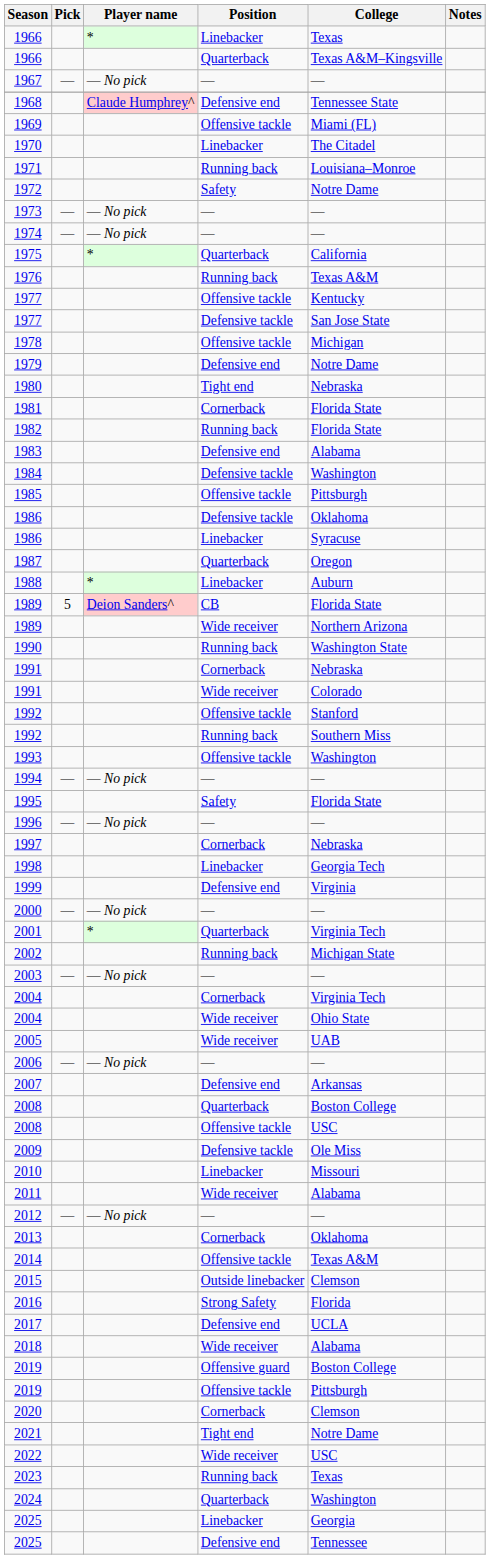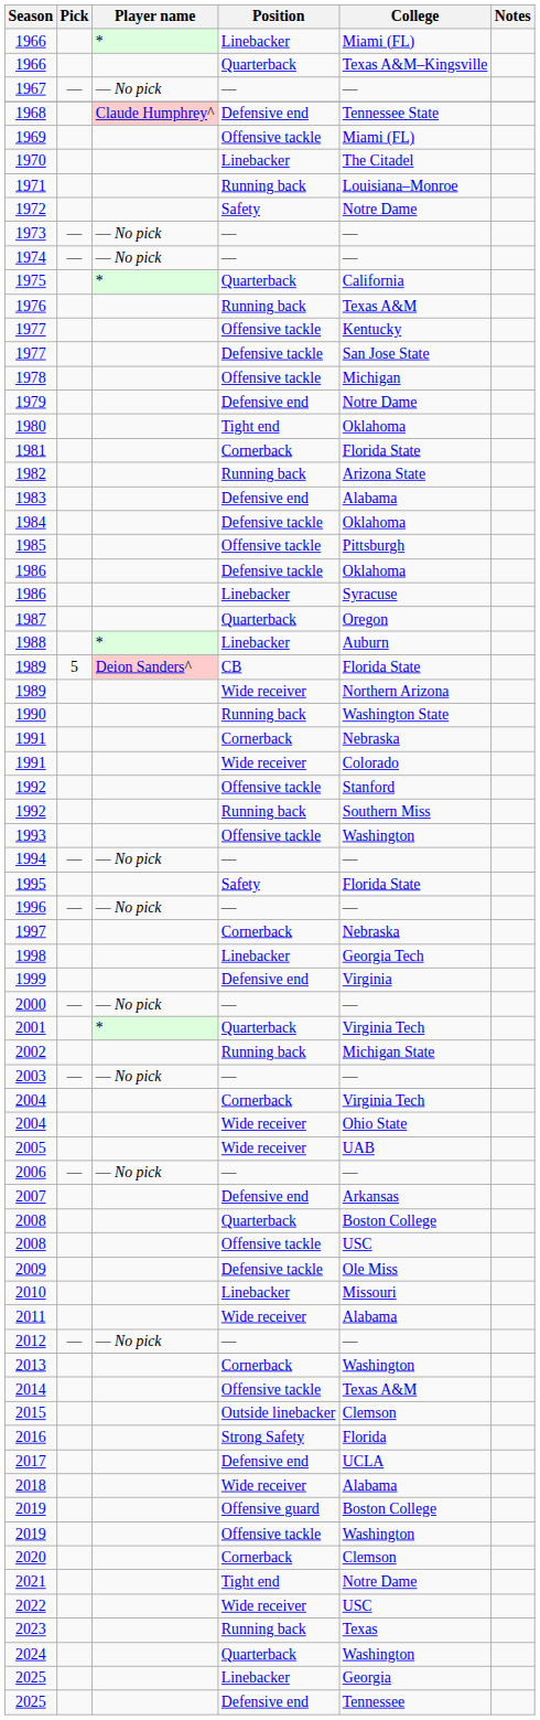1966 / Linebacker | College: Texas -> Miami (FL)
1980 | College: Nebraska -> Oklahoma
1982 | College: Florida State -> Arizona State
1984 | College: Washington -> Oklahoma
2013 | College: Oklahoma -> Washington
2019 / Offensive tackle | College: Pittsburgh -> Washington
